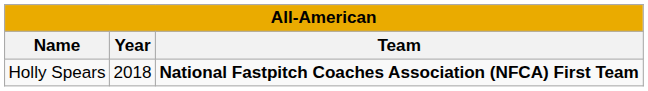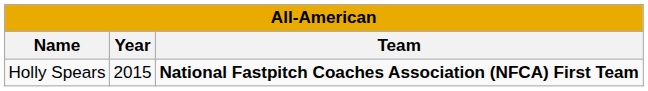Holly Spears | Year: 2018 -> 2015
